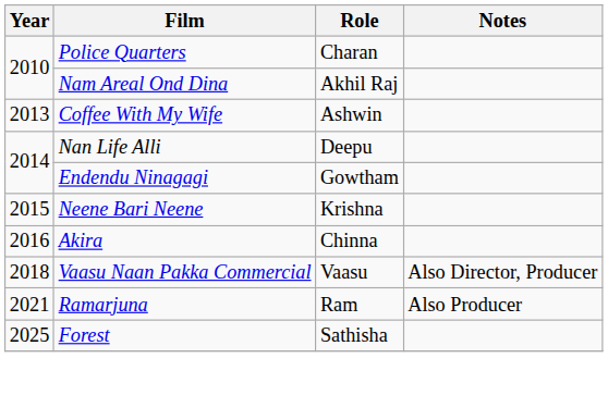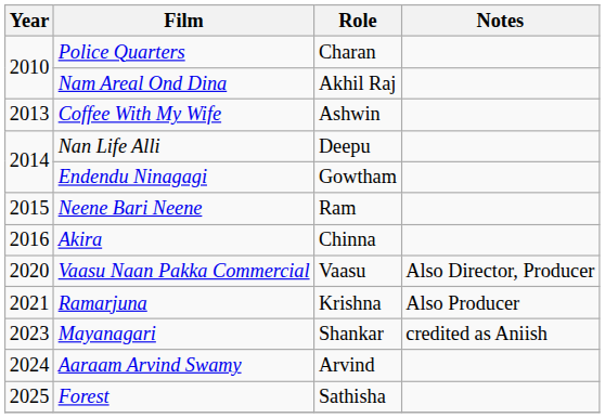Neene Bari Neene | Role: Krishna -> Ram
Vaasu Naan Pakka Commercial | Year: 2018 -> 2020
Ramarjuna | Role: Ram -> Krishna
+ row: 2023 | Mayanagari | Shankar | credited as Aniish
+ row: 2024 | Aaraam Arvind Swamy | Arvind
